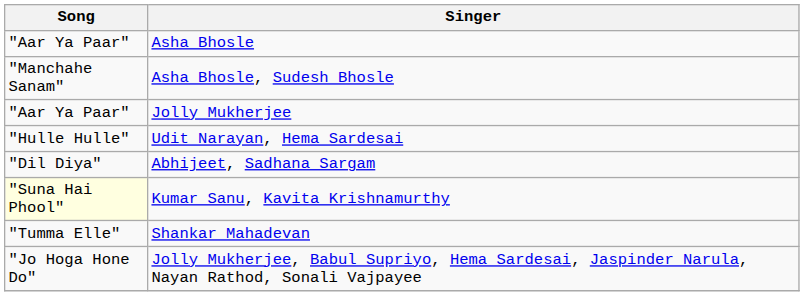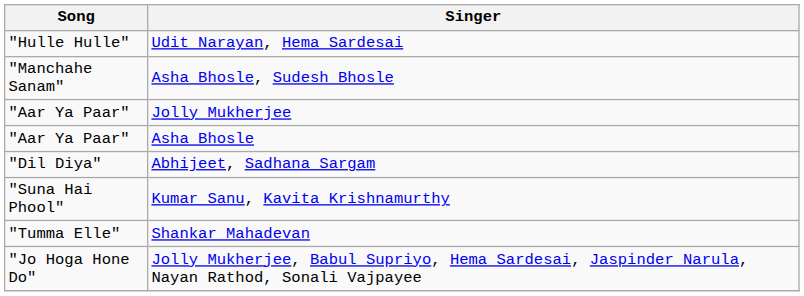rows swapped: Asha Bhosle <-> Udit Narayan, Hema Sardesai
Kumar Sanu, Kavita Krishnamurthy | Song: lightyellow background -> no background
